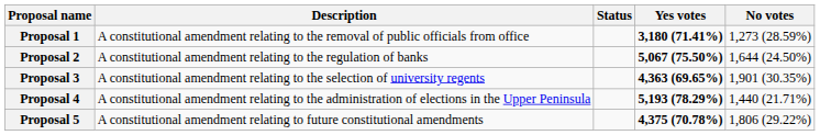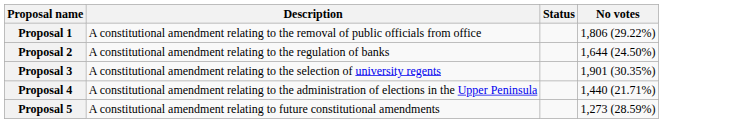- column: Yes votes | 3,180 (71.41%) | 5,067 (75.50%) | 4,363 (69.65%) | 5,193 (78.29%) | 4,375 (70.78%)
Proposal 1 | No votes: 1,273 (28.59%) -> 1,806 (29.22%)
Proposal 5 | No votes: 1,806 (29.22%) -> 1,273 (28.59%)
